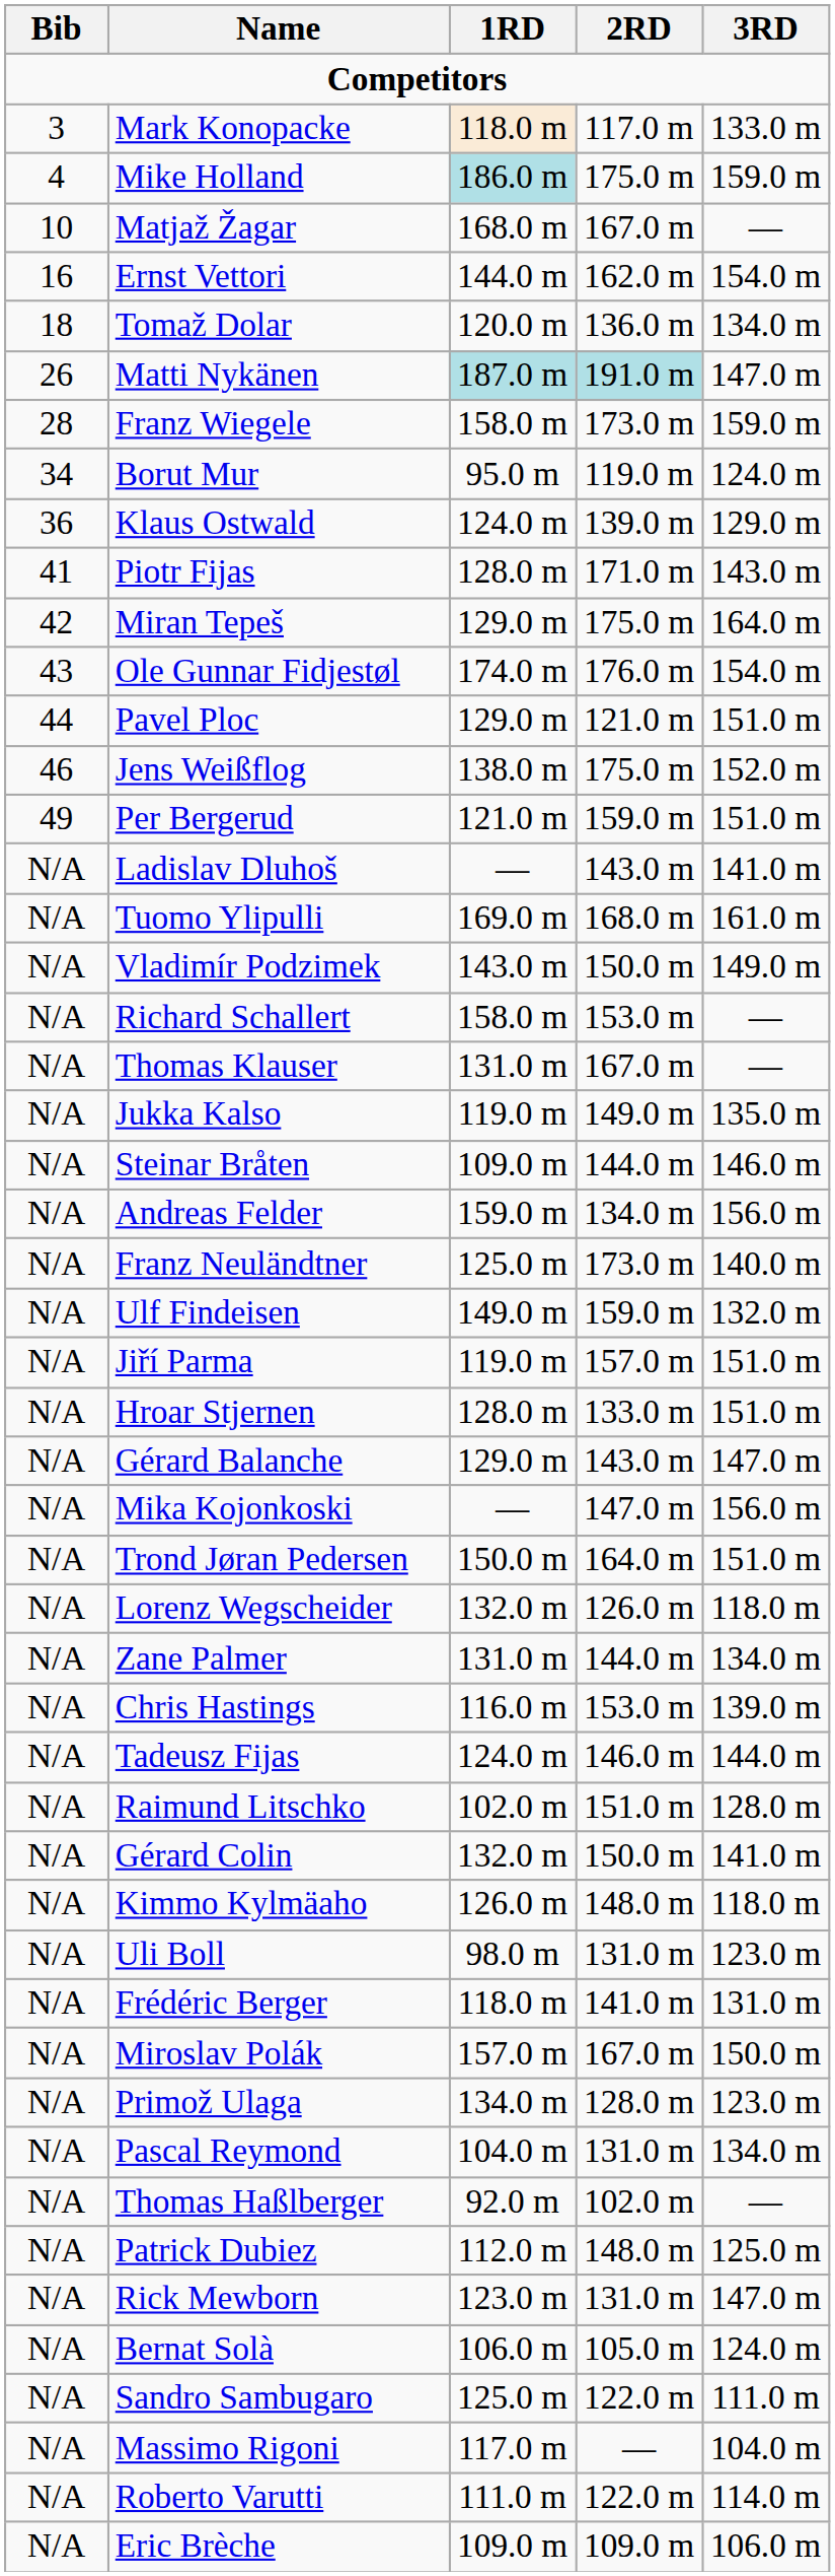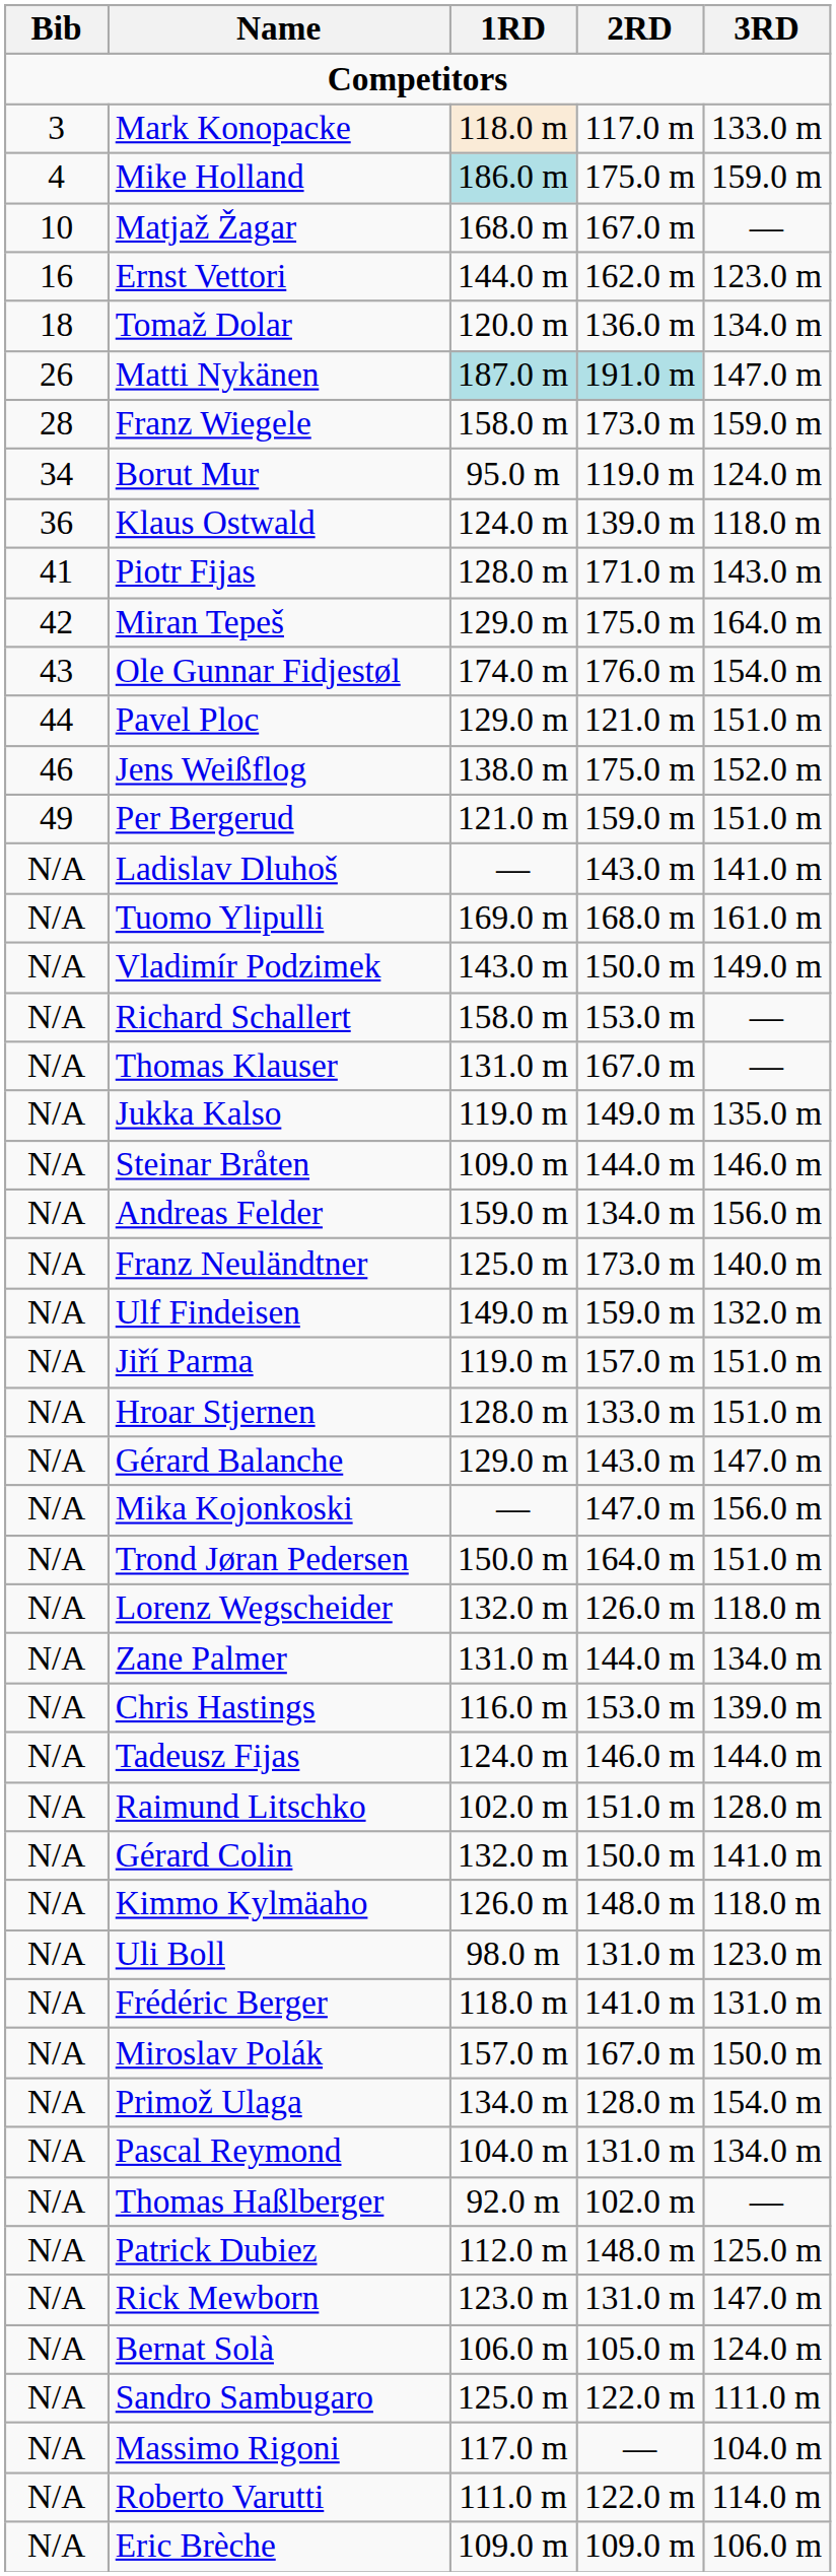Ernst Vettori | 3RD: 154.0 m -> 123.0 m
Klaus Ostwald | 3RD: 129.0 m -> 118.0 m
Primož Ulaga | 3RD: 123.0 m -> 154.0 m
